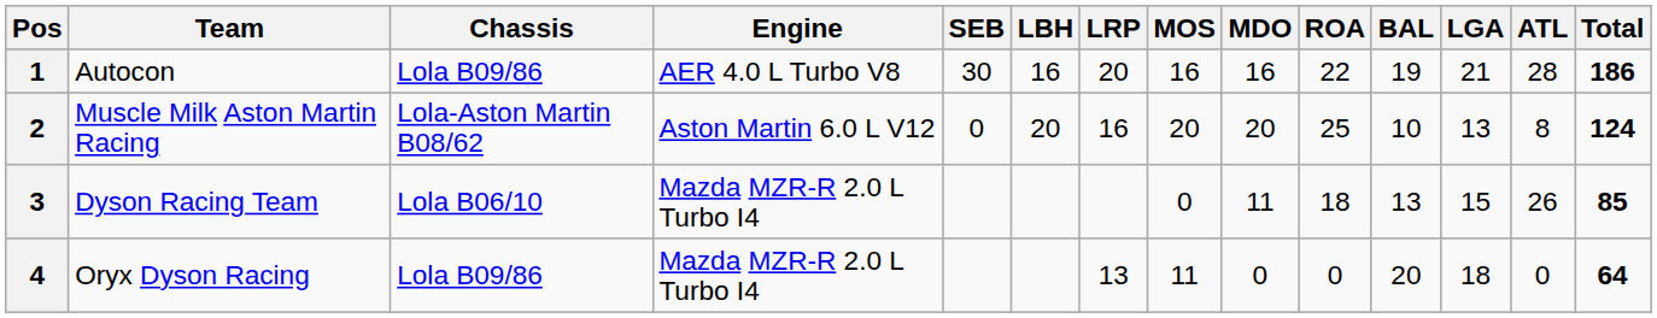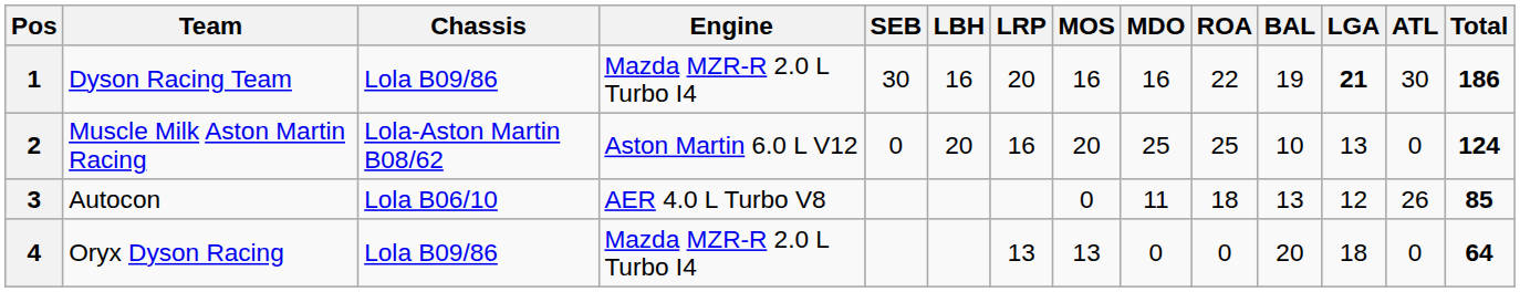1 | Team: Autocon -> Dyson Racing Team
1 | Engine: AER 4.0 L Turbo V8 -> Mazda MZR-R 2.0 L Turbo I4
1 | LGA: normal -> bold
1 | ATL: 28 -> 30
2 | MDO: 20 -> 25
2 | ATL: 8 -> 0
3 | Team: Dyson Racing Team -> Autocon
3 | Engine: Mazda MZR-R 2.0 L Turbo I4 -> AER 4.0 L Turbo V8
3 | LGA: 15 -> 12
4 | MOS: 11 -> 13
